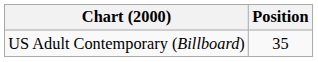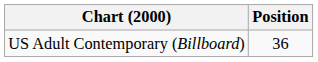US Adult Contemporary (Billboard) | Position: 35 -> 36
